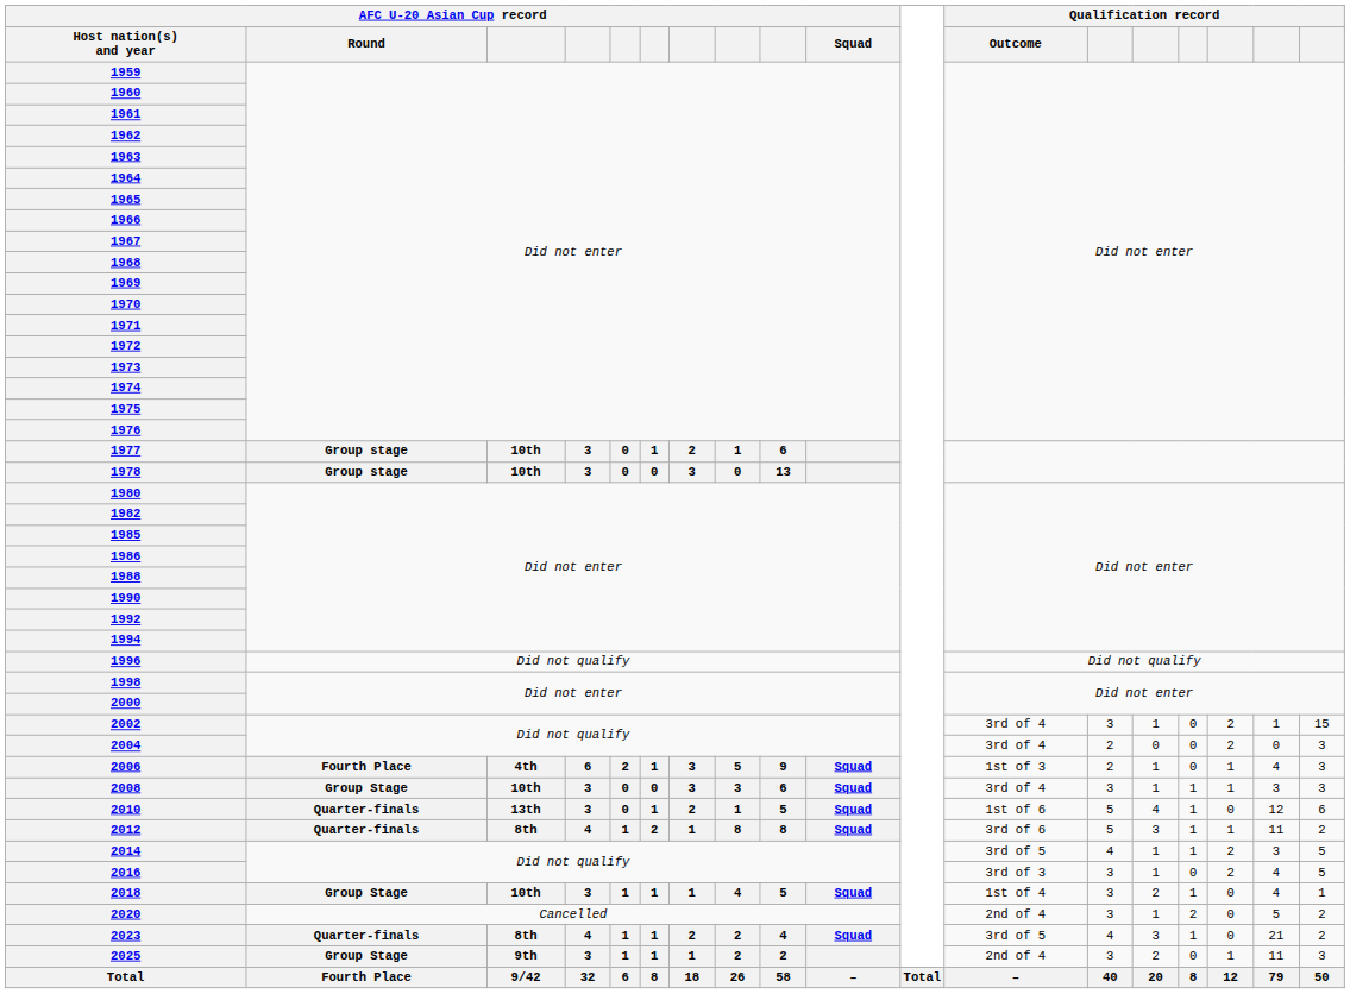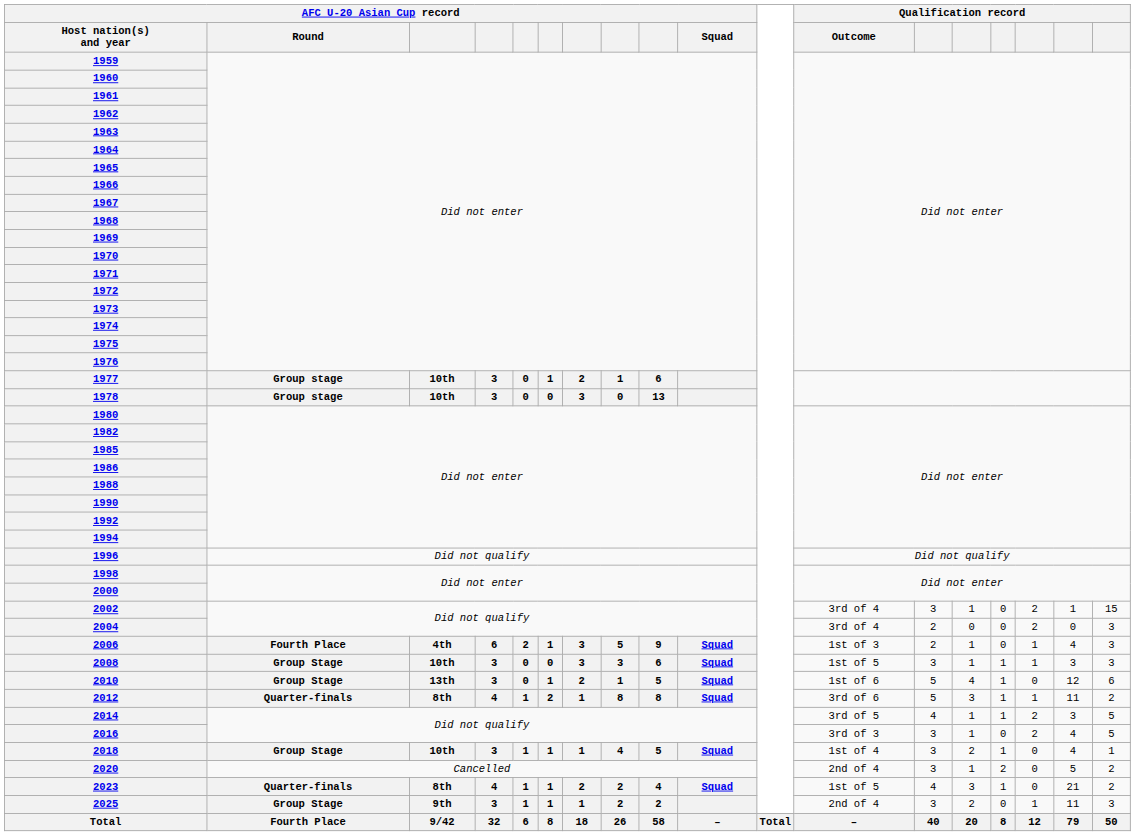2008 | Qualification record / Outcome: 3rd of 4 -> 1st of 5
2010 | AFC U-20 Asian Cup record / Round: Quarter-finals -> Group Stage
2023 | Qualification record / Outcome: 3rd of 5 -> 1st of 5
